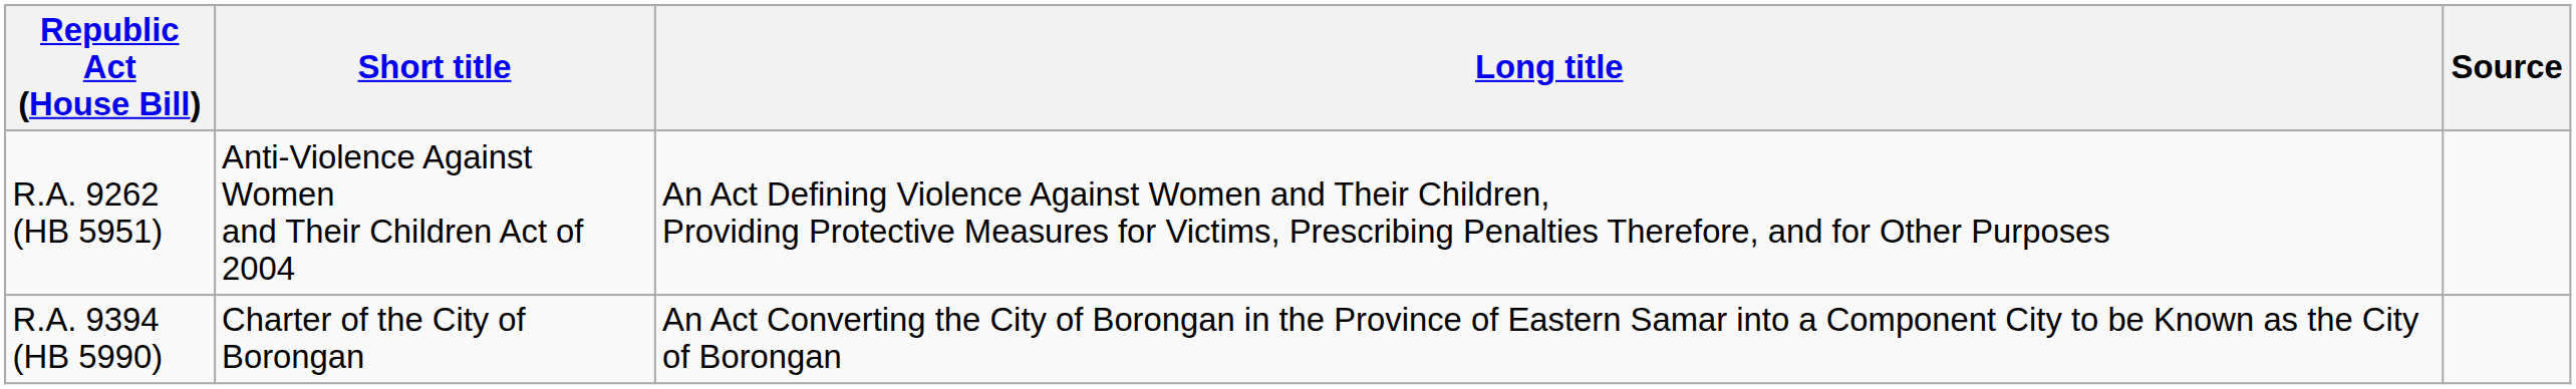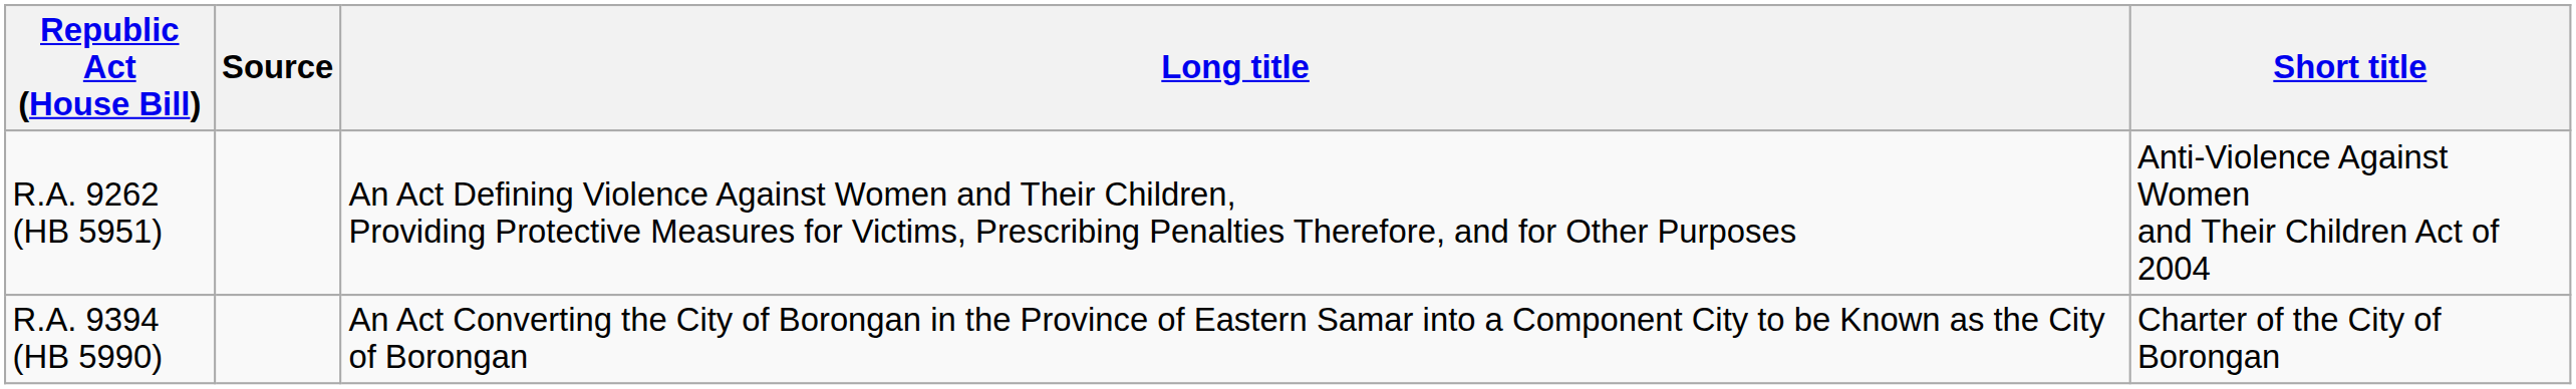columns swapped: Short title <-> Source
